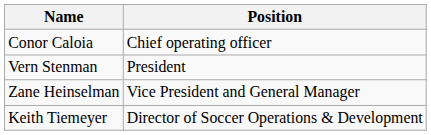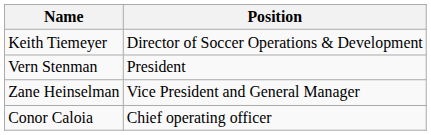rows swapped: Conor Caloia <-> Keith Tiemeyer
